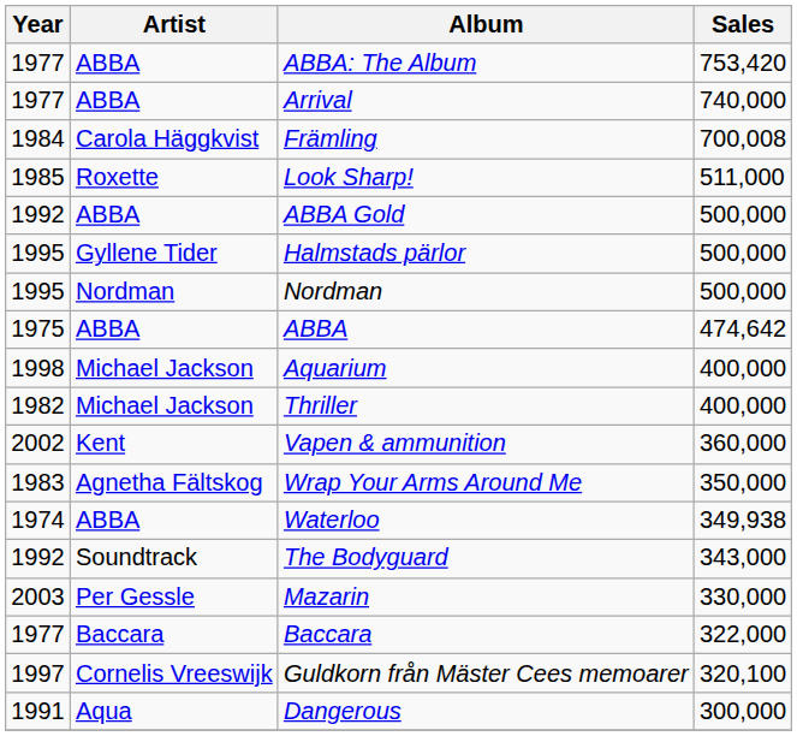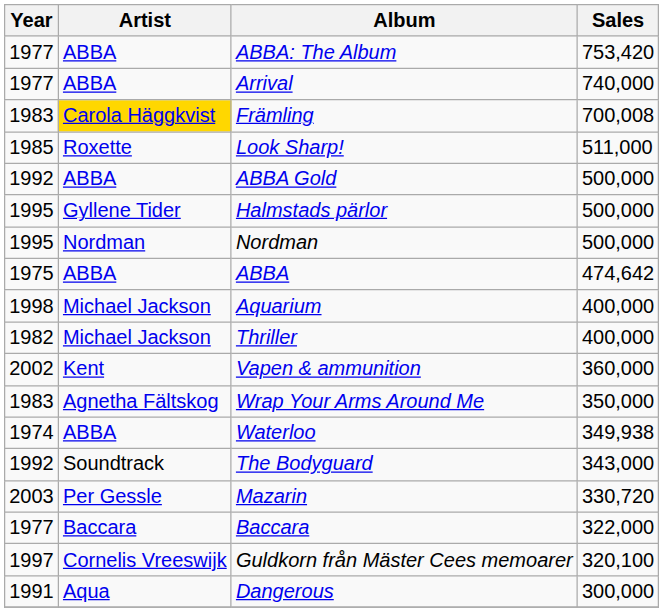Främling | Year: 1984 -> 1983
Främling | Artist: no background -> gold background
Mazarin | Sales: 330,000 -> 330,720
